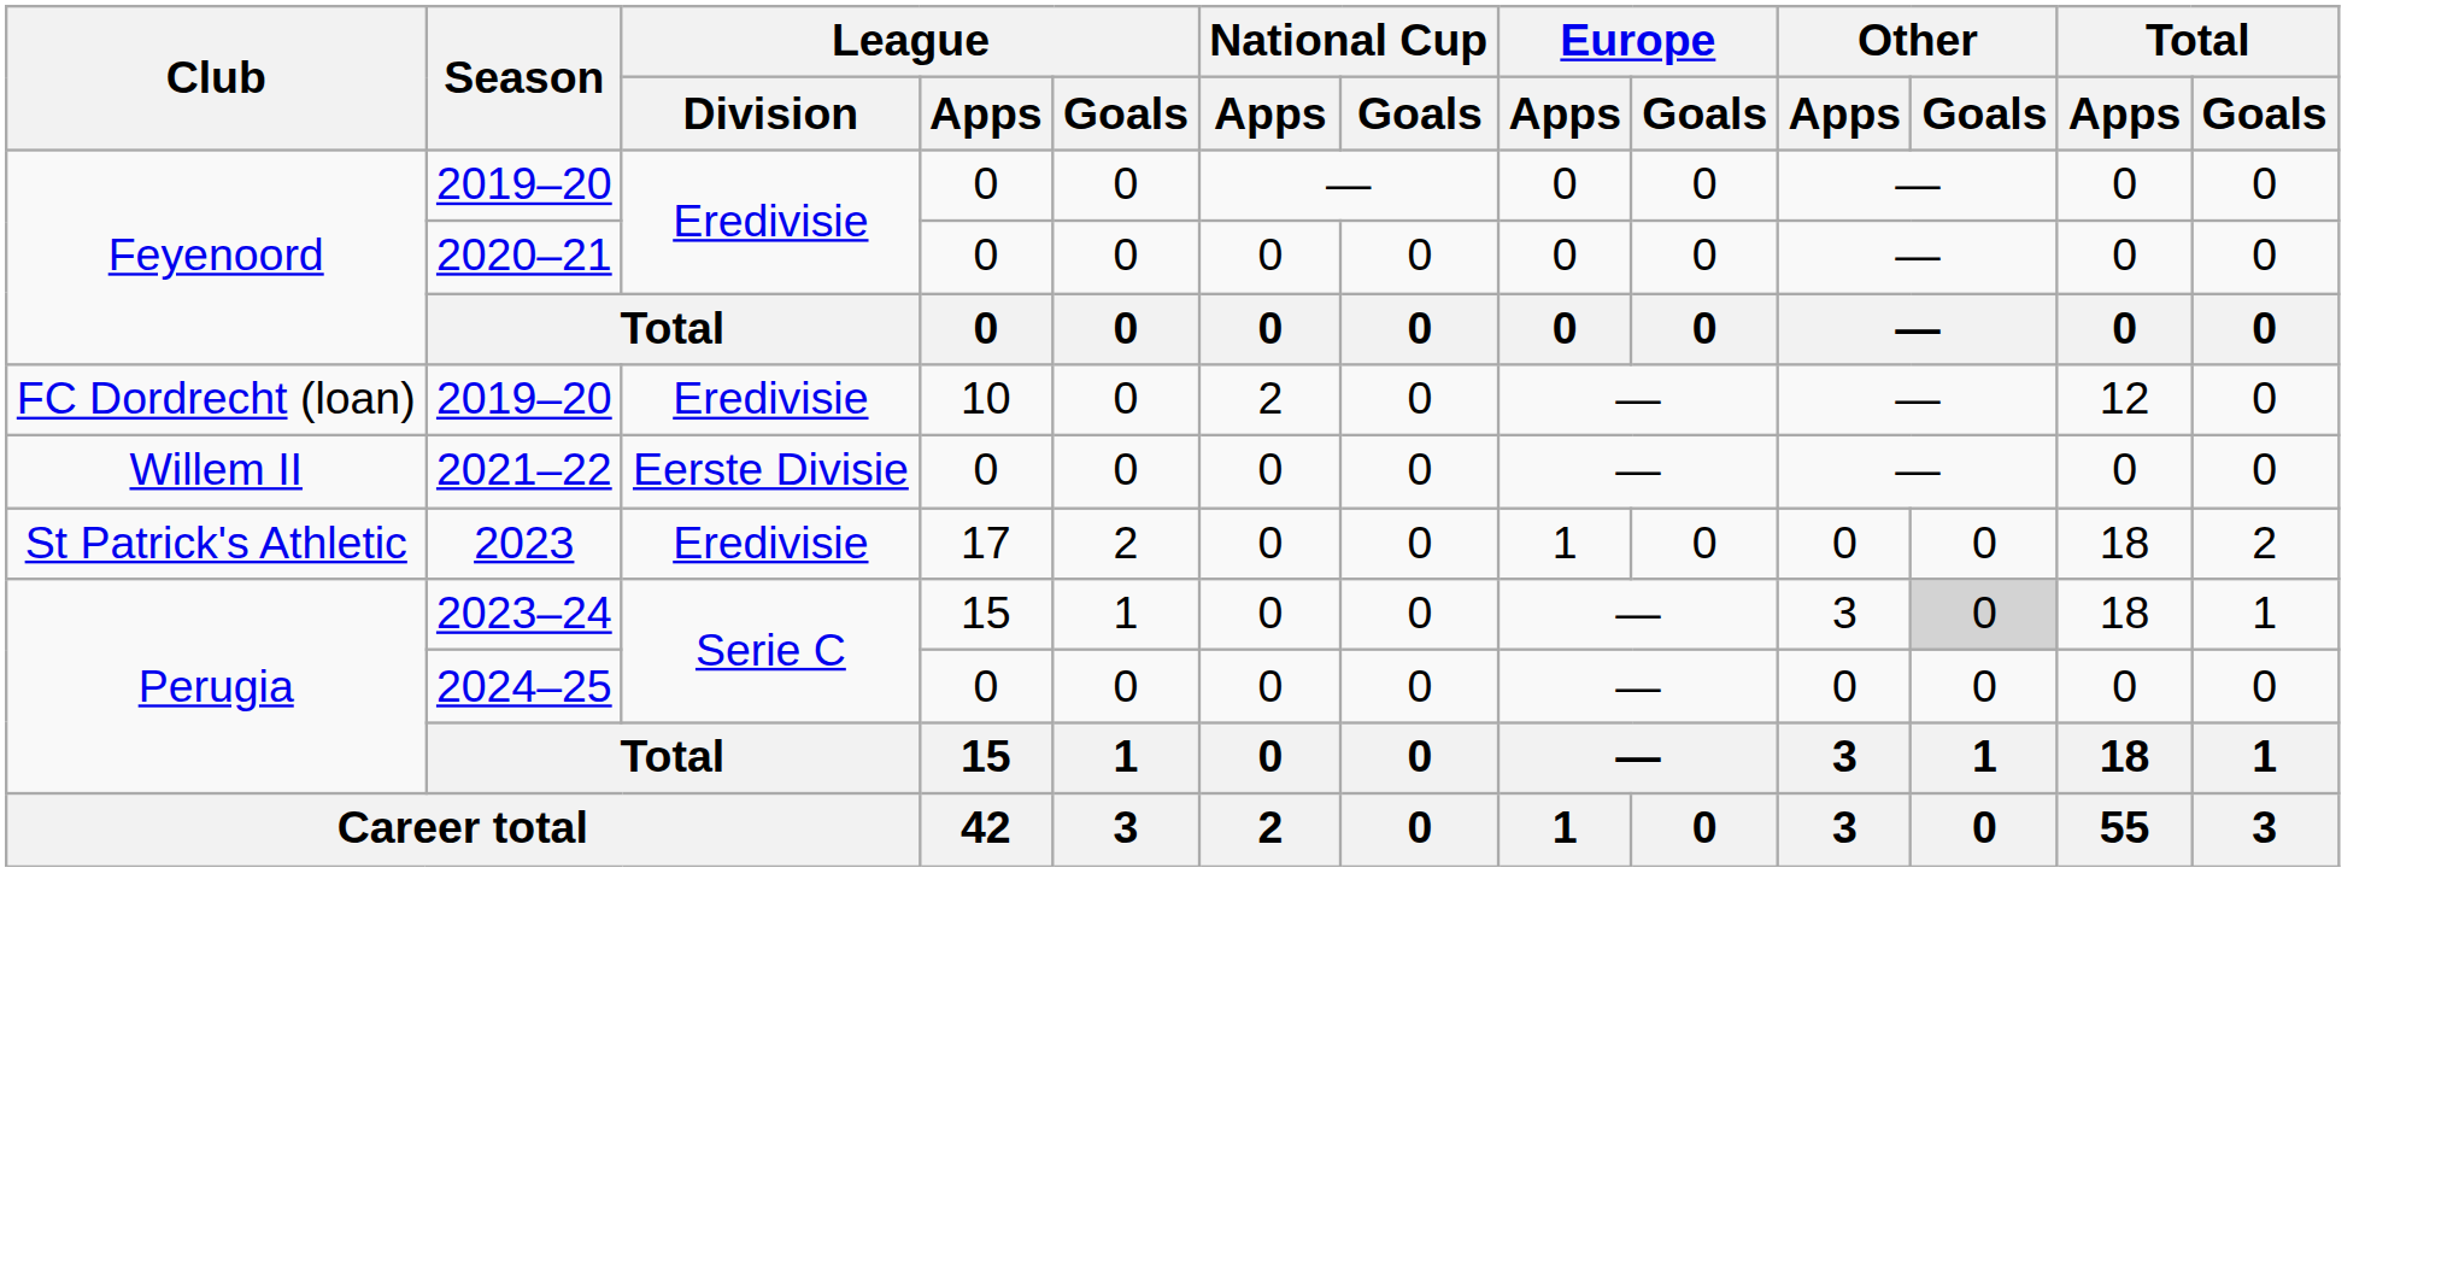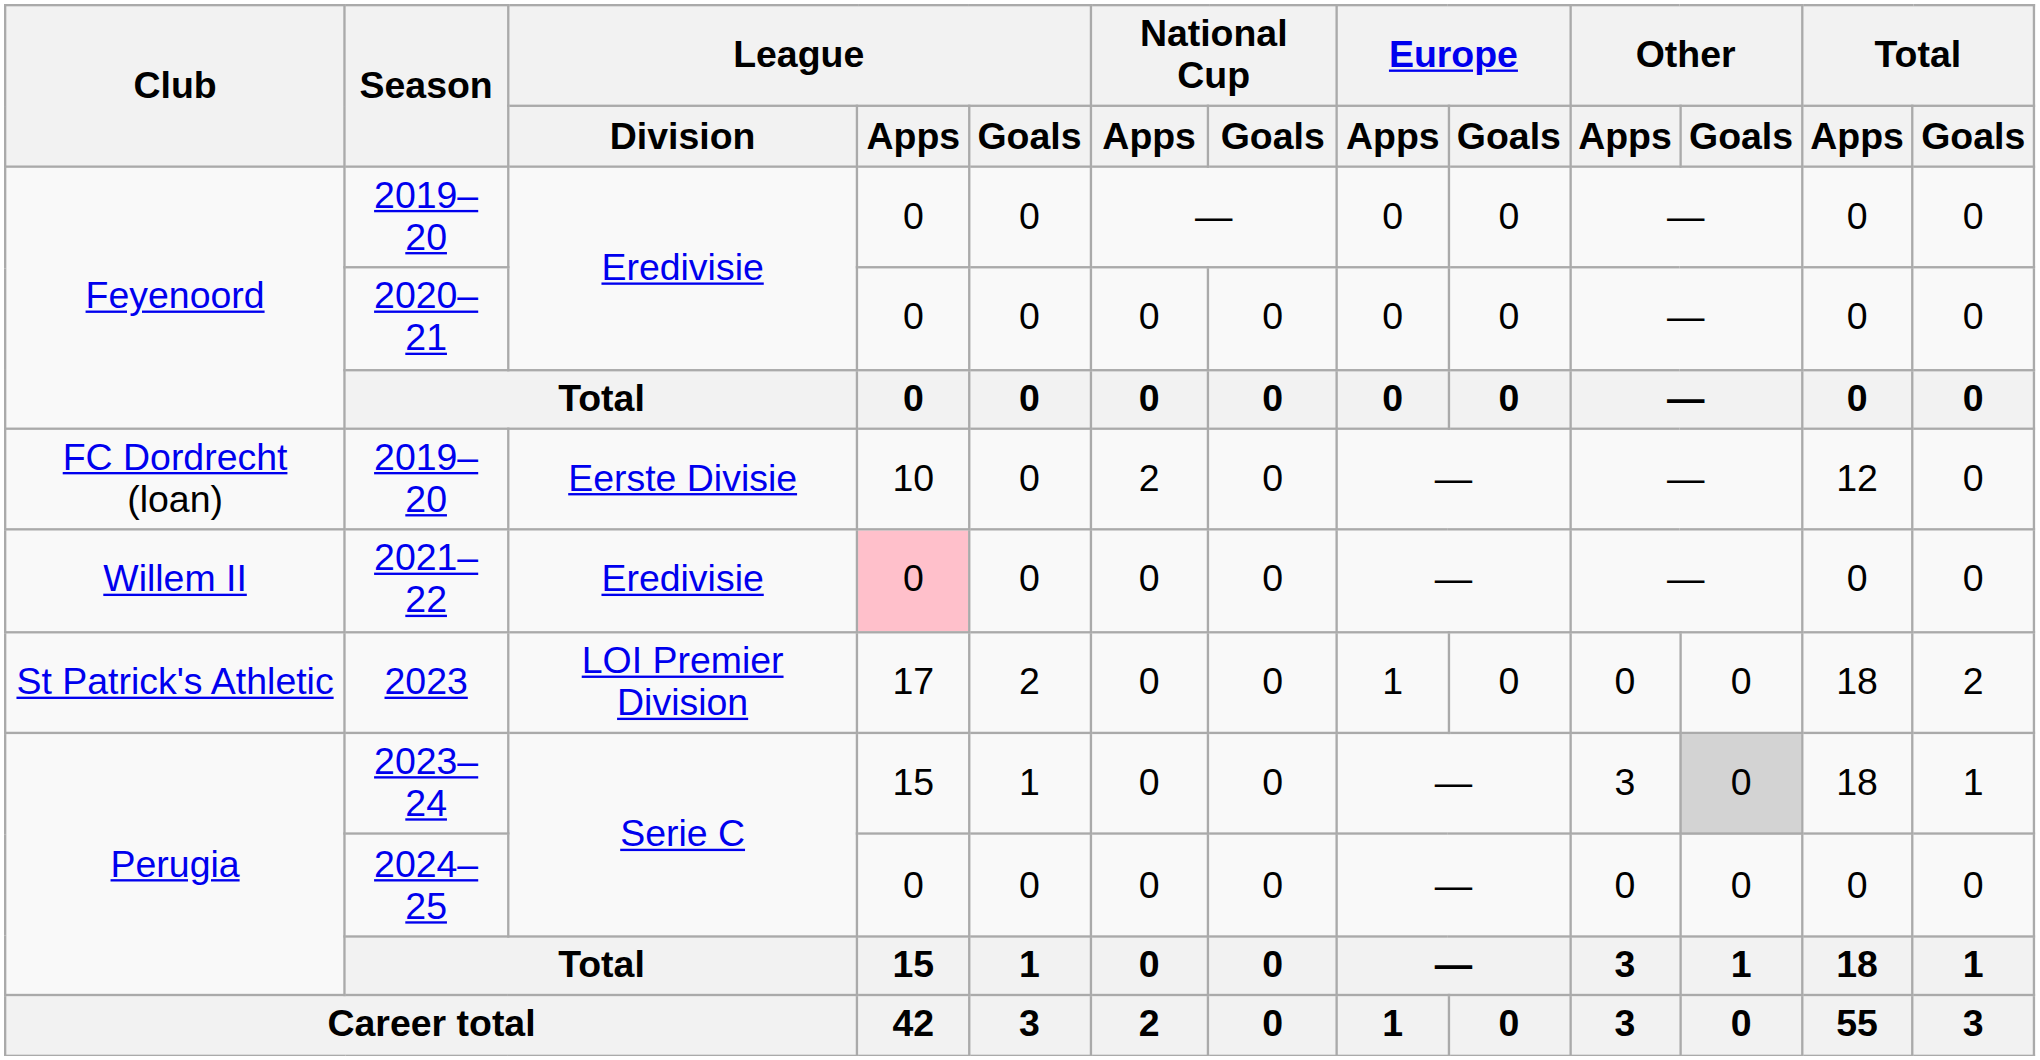FC Dordrecht (loan) / 2019–20 | League / Division: Eredivisie -> Eerste Divisie
2021–22 | League / Division: Eerste Divisie -> Eredivisie
2021–22 | League / Apps: no background -> pink background
2023 | League / Division: Eredivisie -> LOI Premier Division
